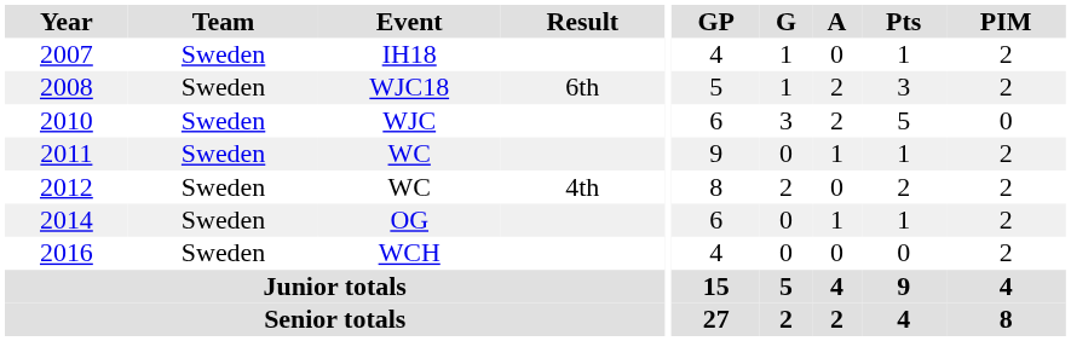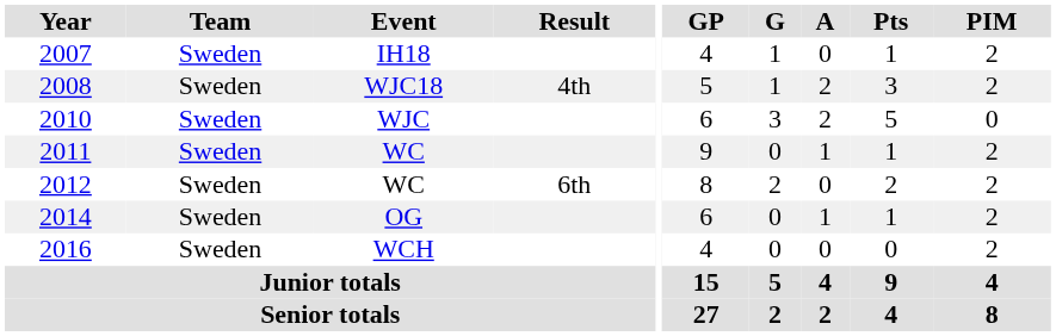2008 | Result: 6th -> 4th
2012 | Result: 4th -> 6th
